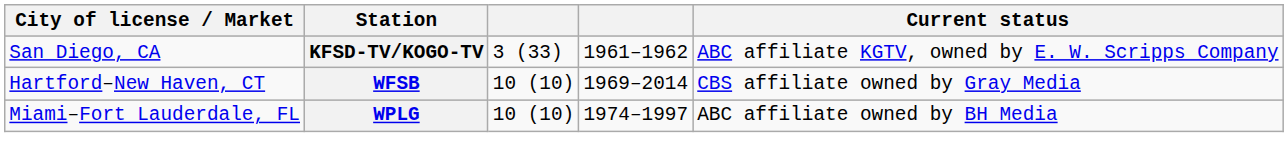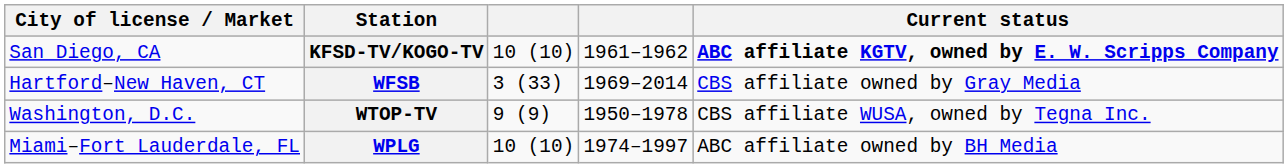KFSD-TV/KOGO-TV | column 3: 3 (33) -> 10 (10)
KFSD-TV/KOGO-TV | Current status: normal -> bold
WFSB | column 3: 10 (10) -> 3 (33)
+ row: Washington, D.C. | WTOP-TV | 9 (9) | 1950–1978 | CBS affiliate WUSA, owned by Tegna Inc.
